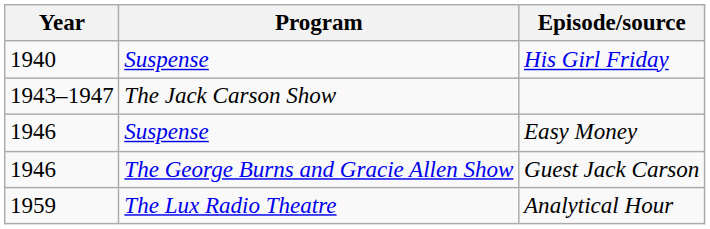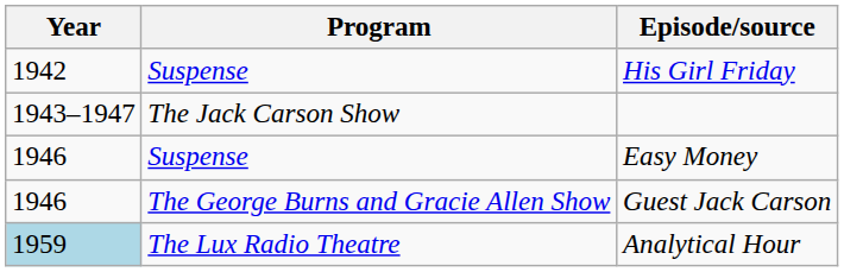His Girl Friday | Year: 1940 -> 1942
Analytical Hour | Year: no background -> lightblue background
